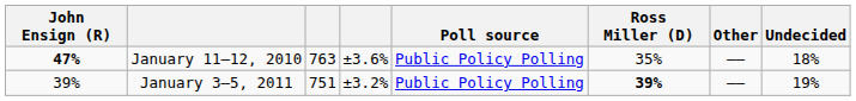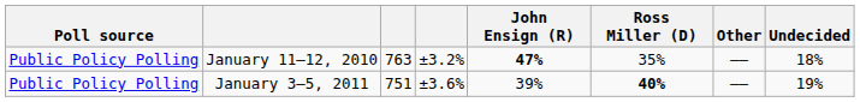columns swapped: Poll source <-> John Ensign (R)
January 11–12, 2010 | column 4: ±3.6% -> ±3.2%
January 3–5, 2011 | column 4: ±3.2% -> ±3.6%
January 3–5, 2011 | Ross Miller (D): 39% -> 40%
